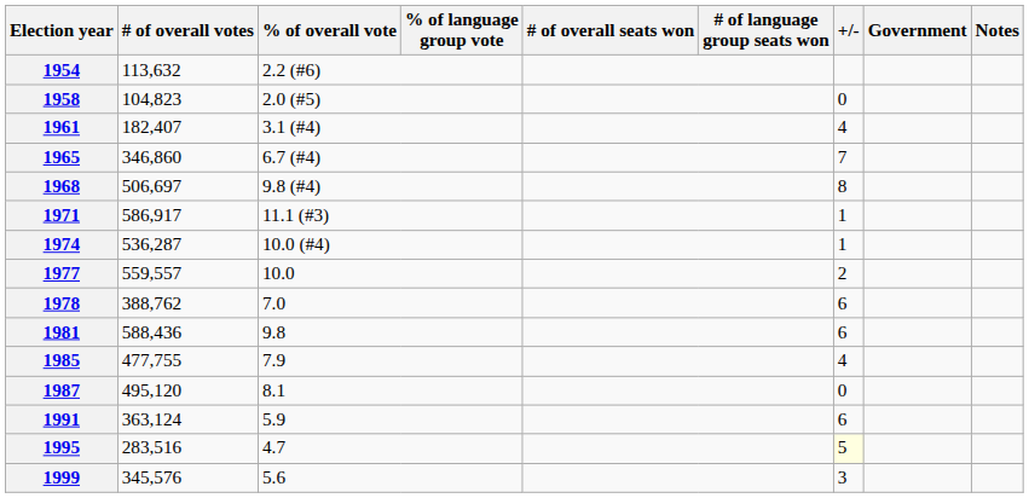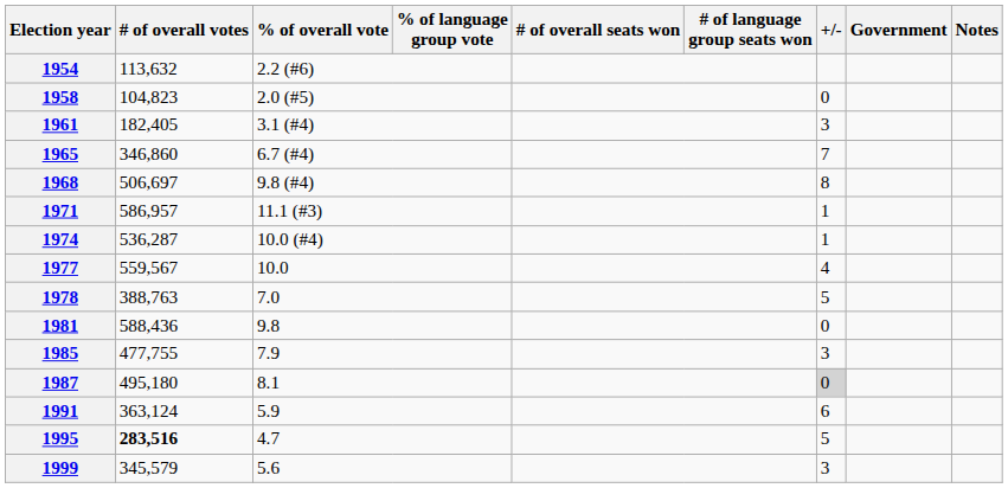1961 | # of overall votes: 182,407 -> 182,405
1961 | +/-: 4 -> 3
1971 | # of overall votes: 586,917 -> 586,957
1977 | # of overall votes: 559,557 -> 559,567
1977 | +/-: 2 -> 4
1978 | # of overall votes: 388,762 -> 388,763
1978 | +/-: 6 -> 5
1981 | +/-: 6 -> 0
1985 | +/-: 4 -> 3
1987 | # of overall votes: 495,120 -> 495,180
1987 | +/-: no background -> lightgrey background
1995 | # of overall votes: normal -> bold
1995 | +/-: lightyellow background -> no background
1999 | # of overall votes: 345,576 -> 345,579
